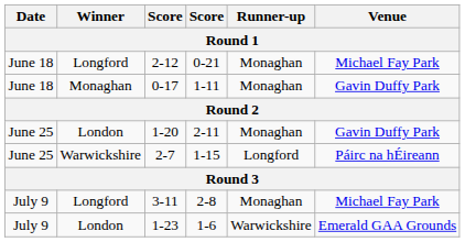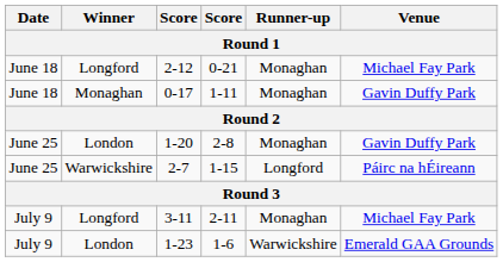1-20 | column 4: 2-11 -> 2-8
3-11 | column 4: 2-8 -> 2-11
